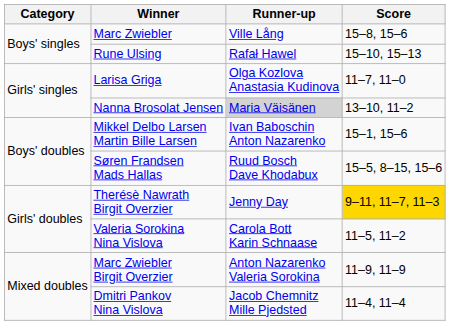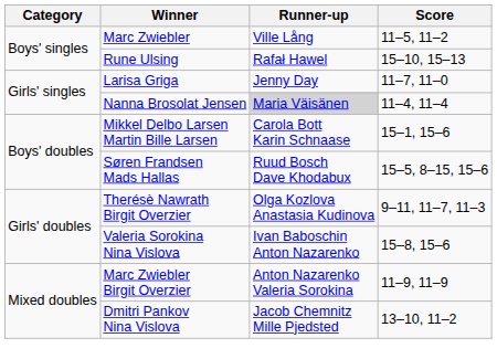Marc Zwiebler | Score: 15–8, 15–6 -> 11–5, 11–2
Larisa Griga | Runner-up: Olga Kozlova Anastasia Kudinova -> Jenny Day
Nanna Brosolat Jensen | Score: 13–10, 11–2 -> 11–4, 11–4
Mikkel Delbo Larsen Martin Bille Larsen | Runner-up: Ivan Baboschin Anton Nazarenko -> Carola Bott Karin Schnaase
Therésè Nawrath Birgit Overzier | Runner-up: Jenny Day -> Olga Kozlova Anastasia Kudinova
Therésè Nawrath Birgit Overzier | Score: gold background -> no background
Valeria Sorokina Nina Vislova | Runner-up: Carola Bott Karin Schnaase -> Ivan Baboschin Anton Nazarenko
Valeria Sorokina Nina Vislova | Score: 11–5, 11–2 -> 15–8, 15–6
Dmitri Pankov Nina Vislova | Score: 11–4, 11–4 -> 13–10, 11–2
